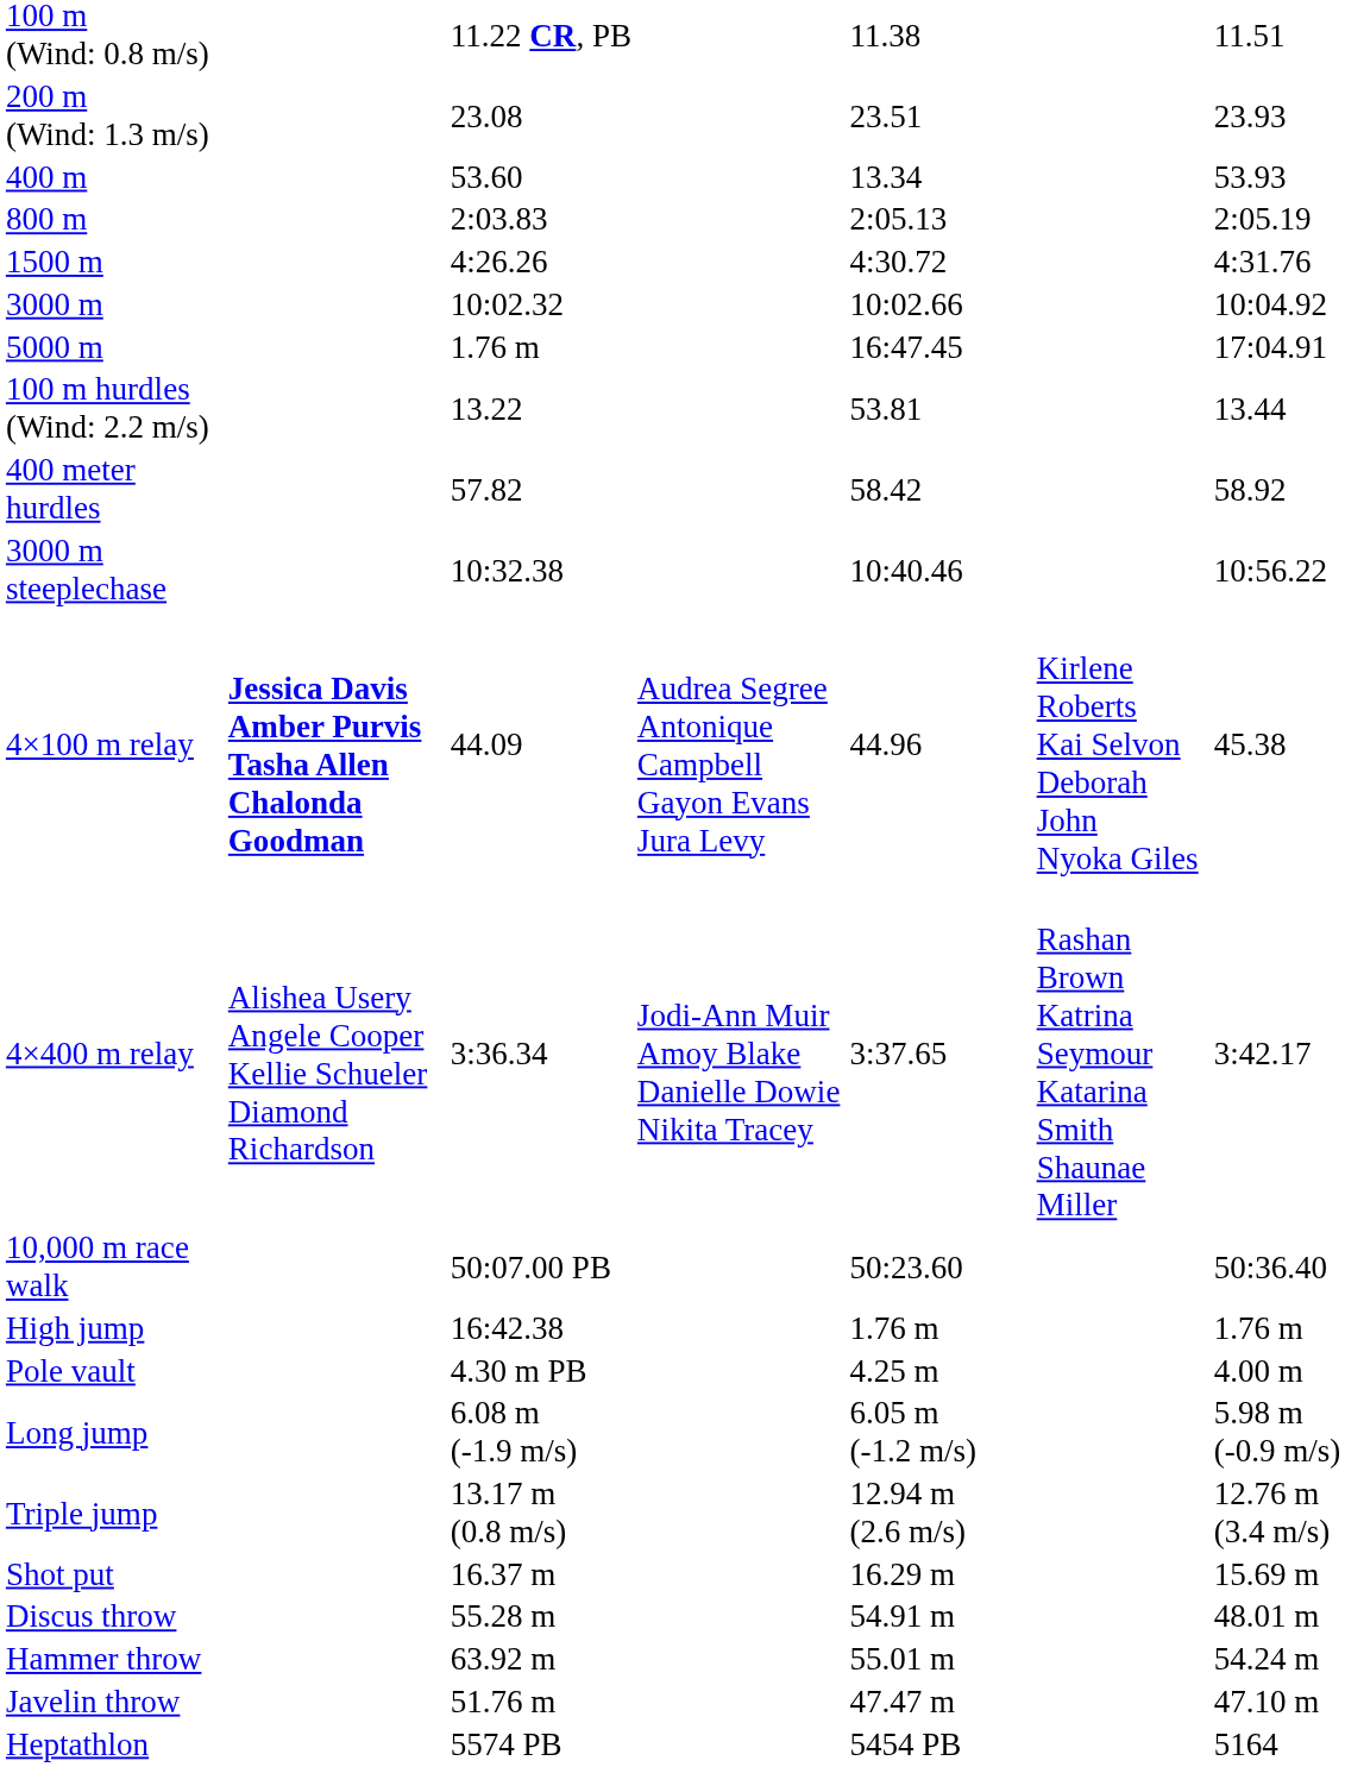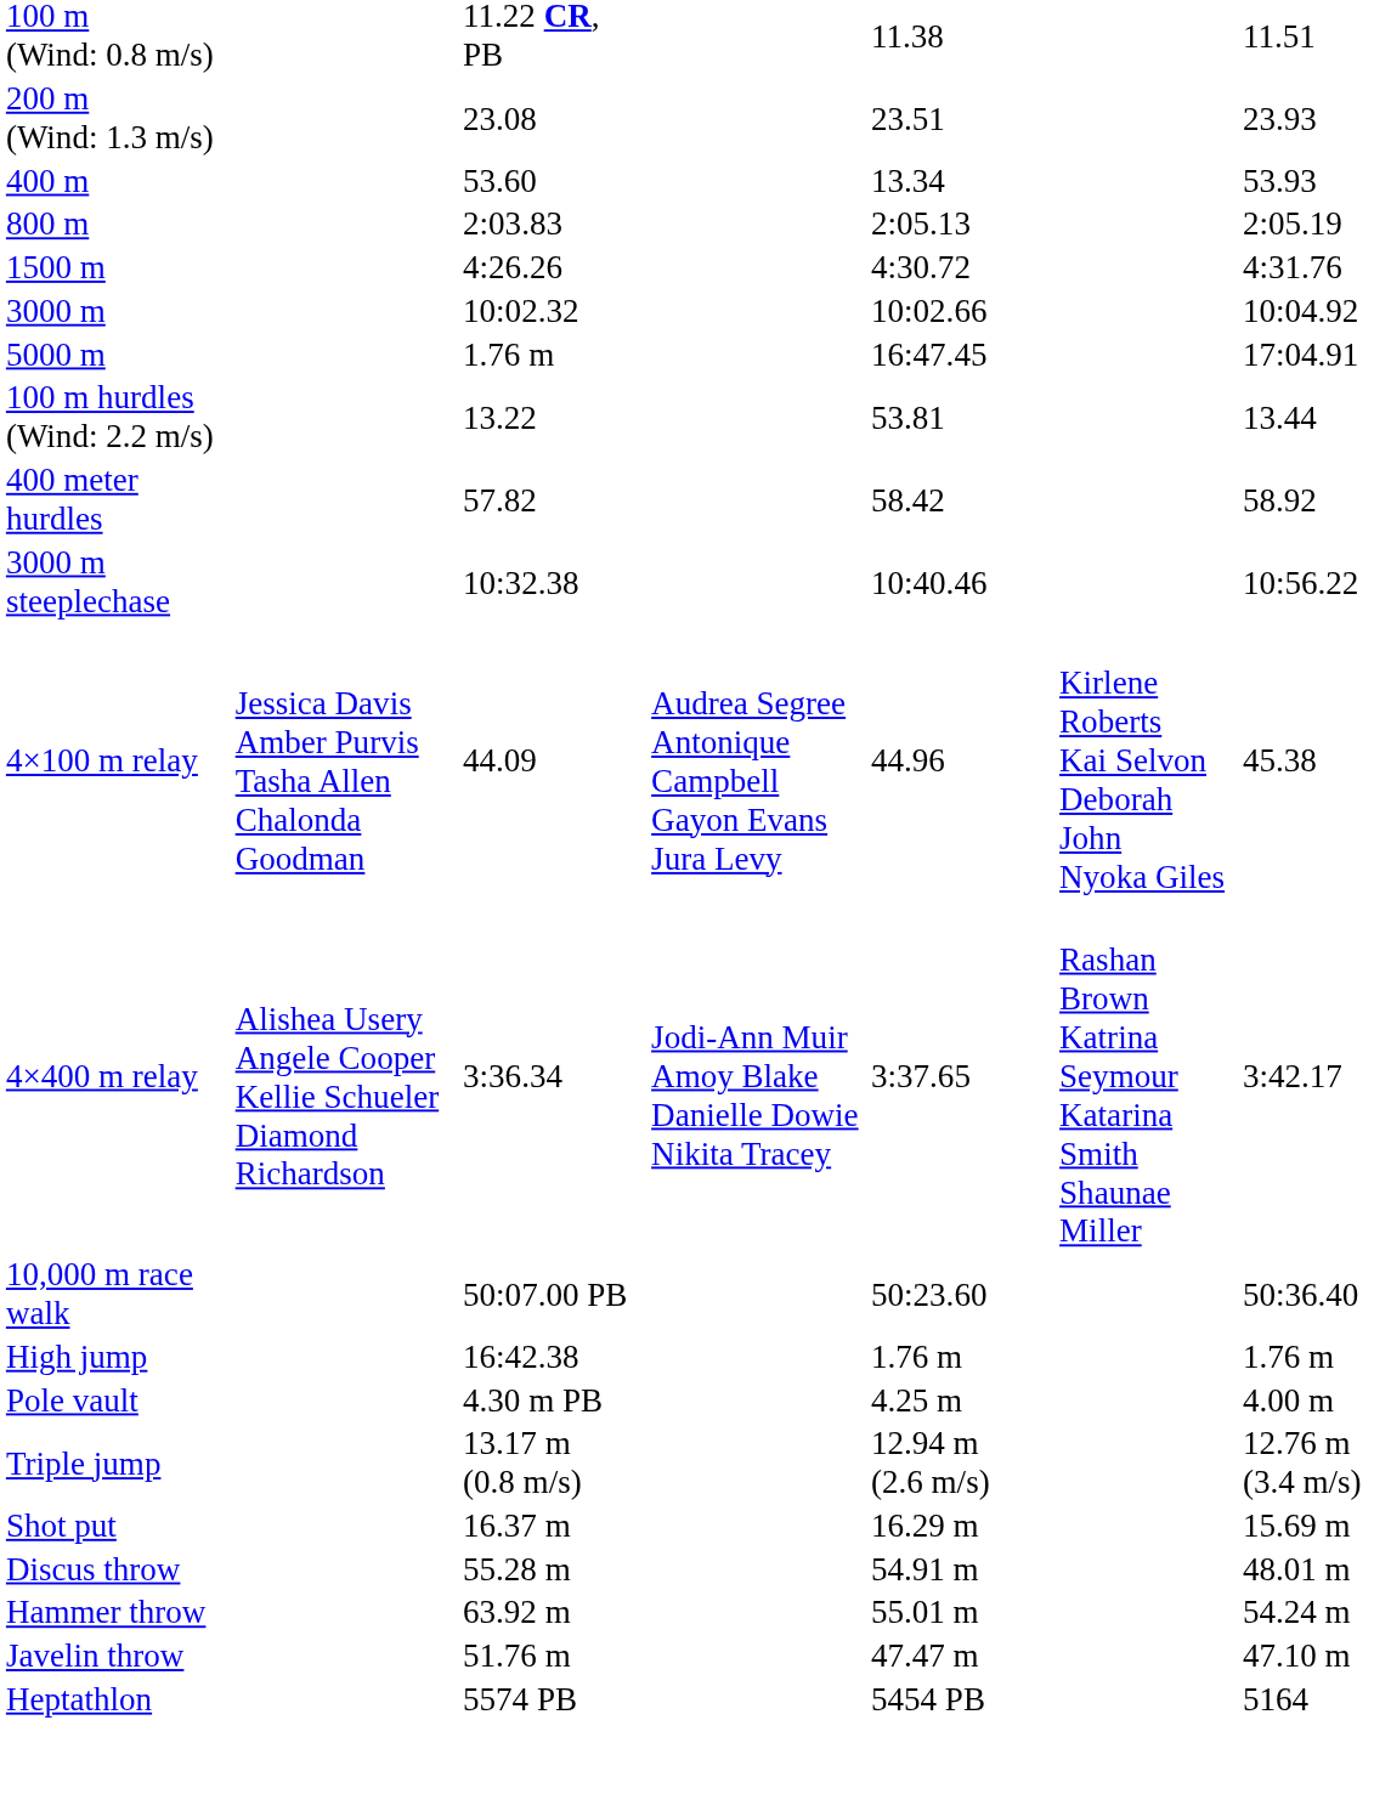4×100 m relay | column 2: bold -> normal
- row: Long jump | 6.08 m (-1.9 m/s) | 6.05 m (-1.2 m/s) | 5.98 m (-0.9 m/s)
